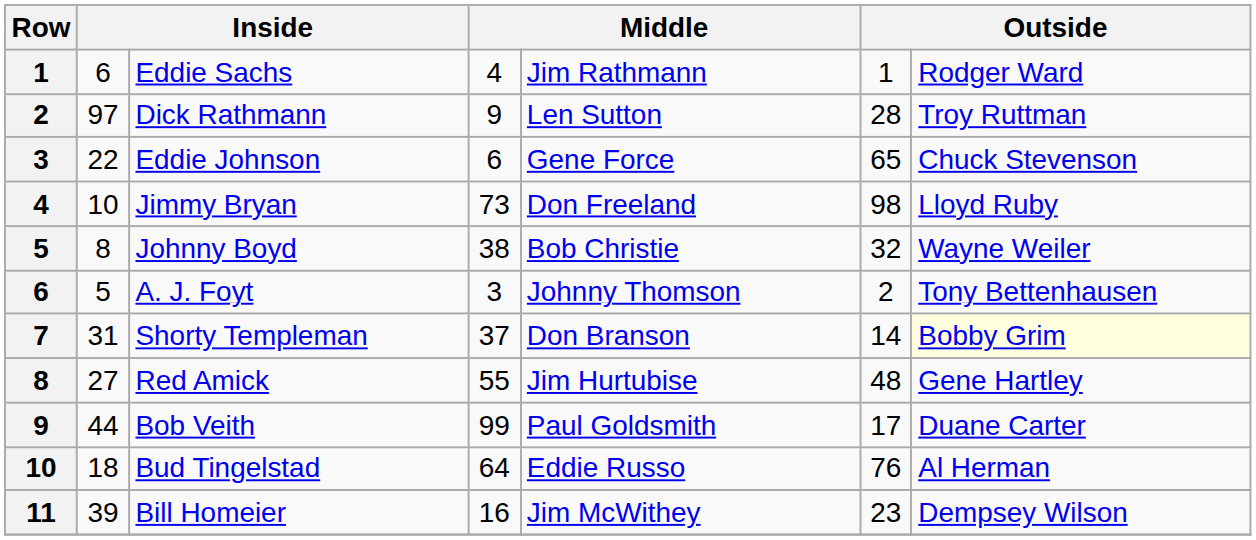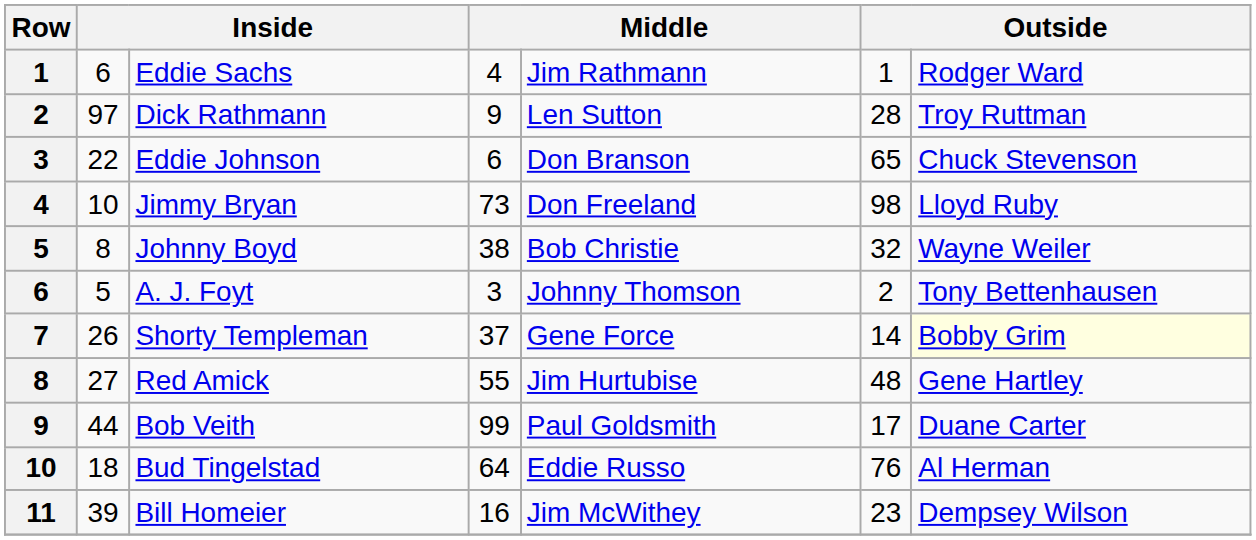Eddie Johnson | column 5: Gene Force -> Don Branson
Shorty Templeman | column 2: 31 -> 26
Shorty Templeman | column 5: Don Branson -> Gene Force
